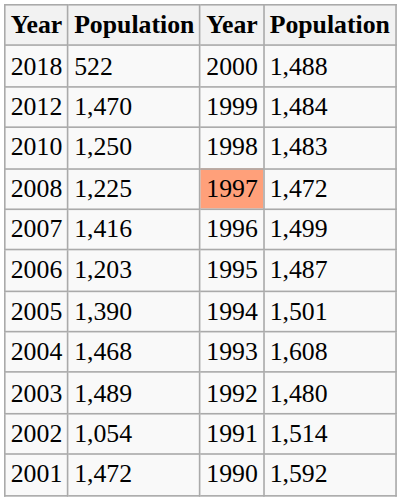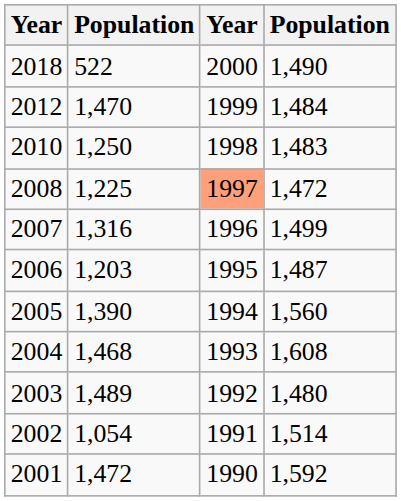2018 | column 4: 1,488 -> 1,490
2007 | column 2: 1,416 -> 1,316
2005 | column 4: 1,501 -> 1,560
